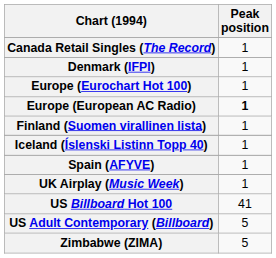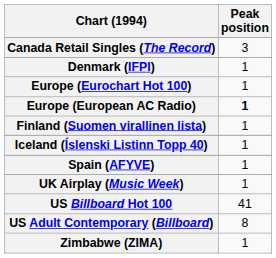Canada Retail Singles (The Record) | Peak position: 1 -> 3
US Adult Contemporary (Billboard) | Peak position: 5 -> 8
Zimbabwe (ZIMA) | Peak position: 5 -> 1
